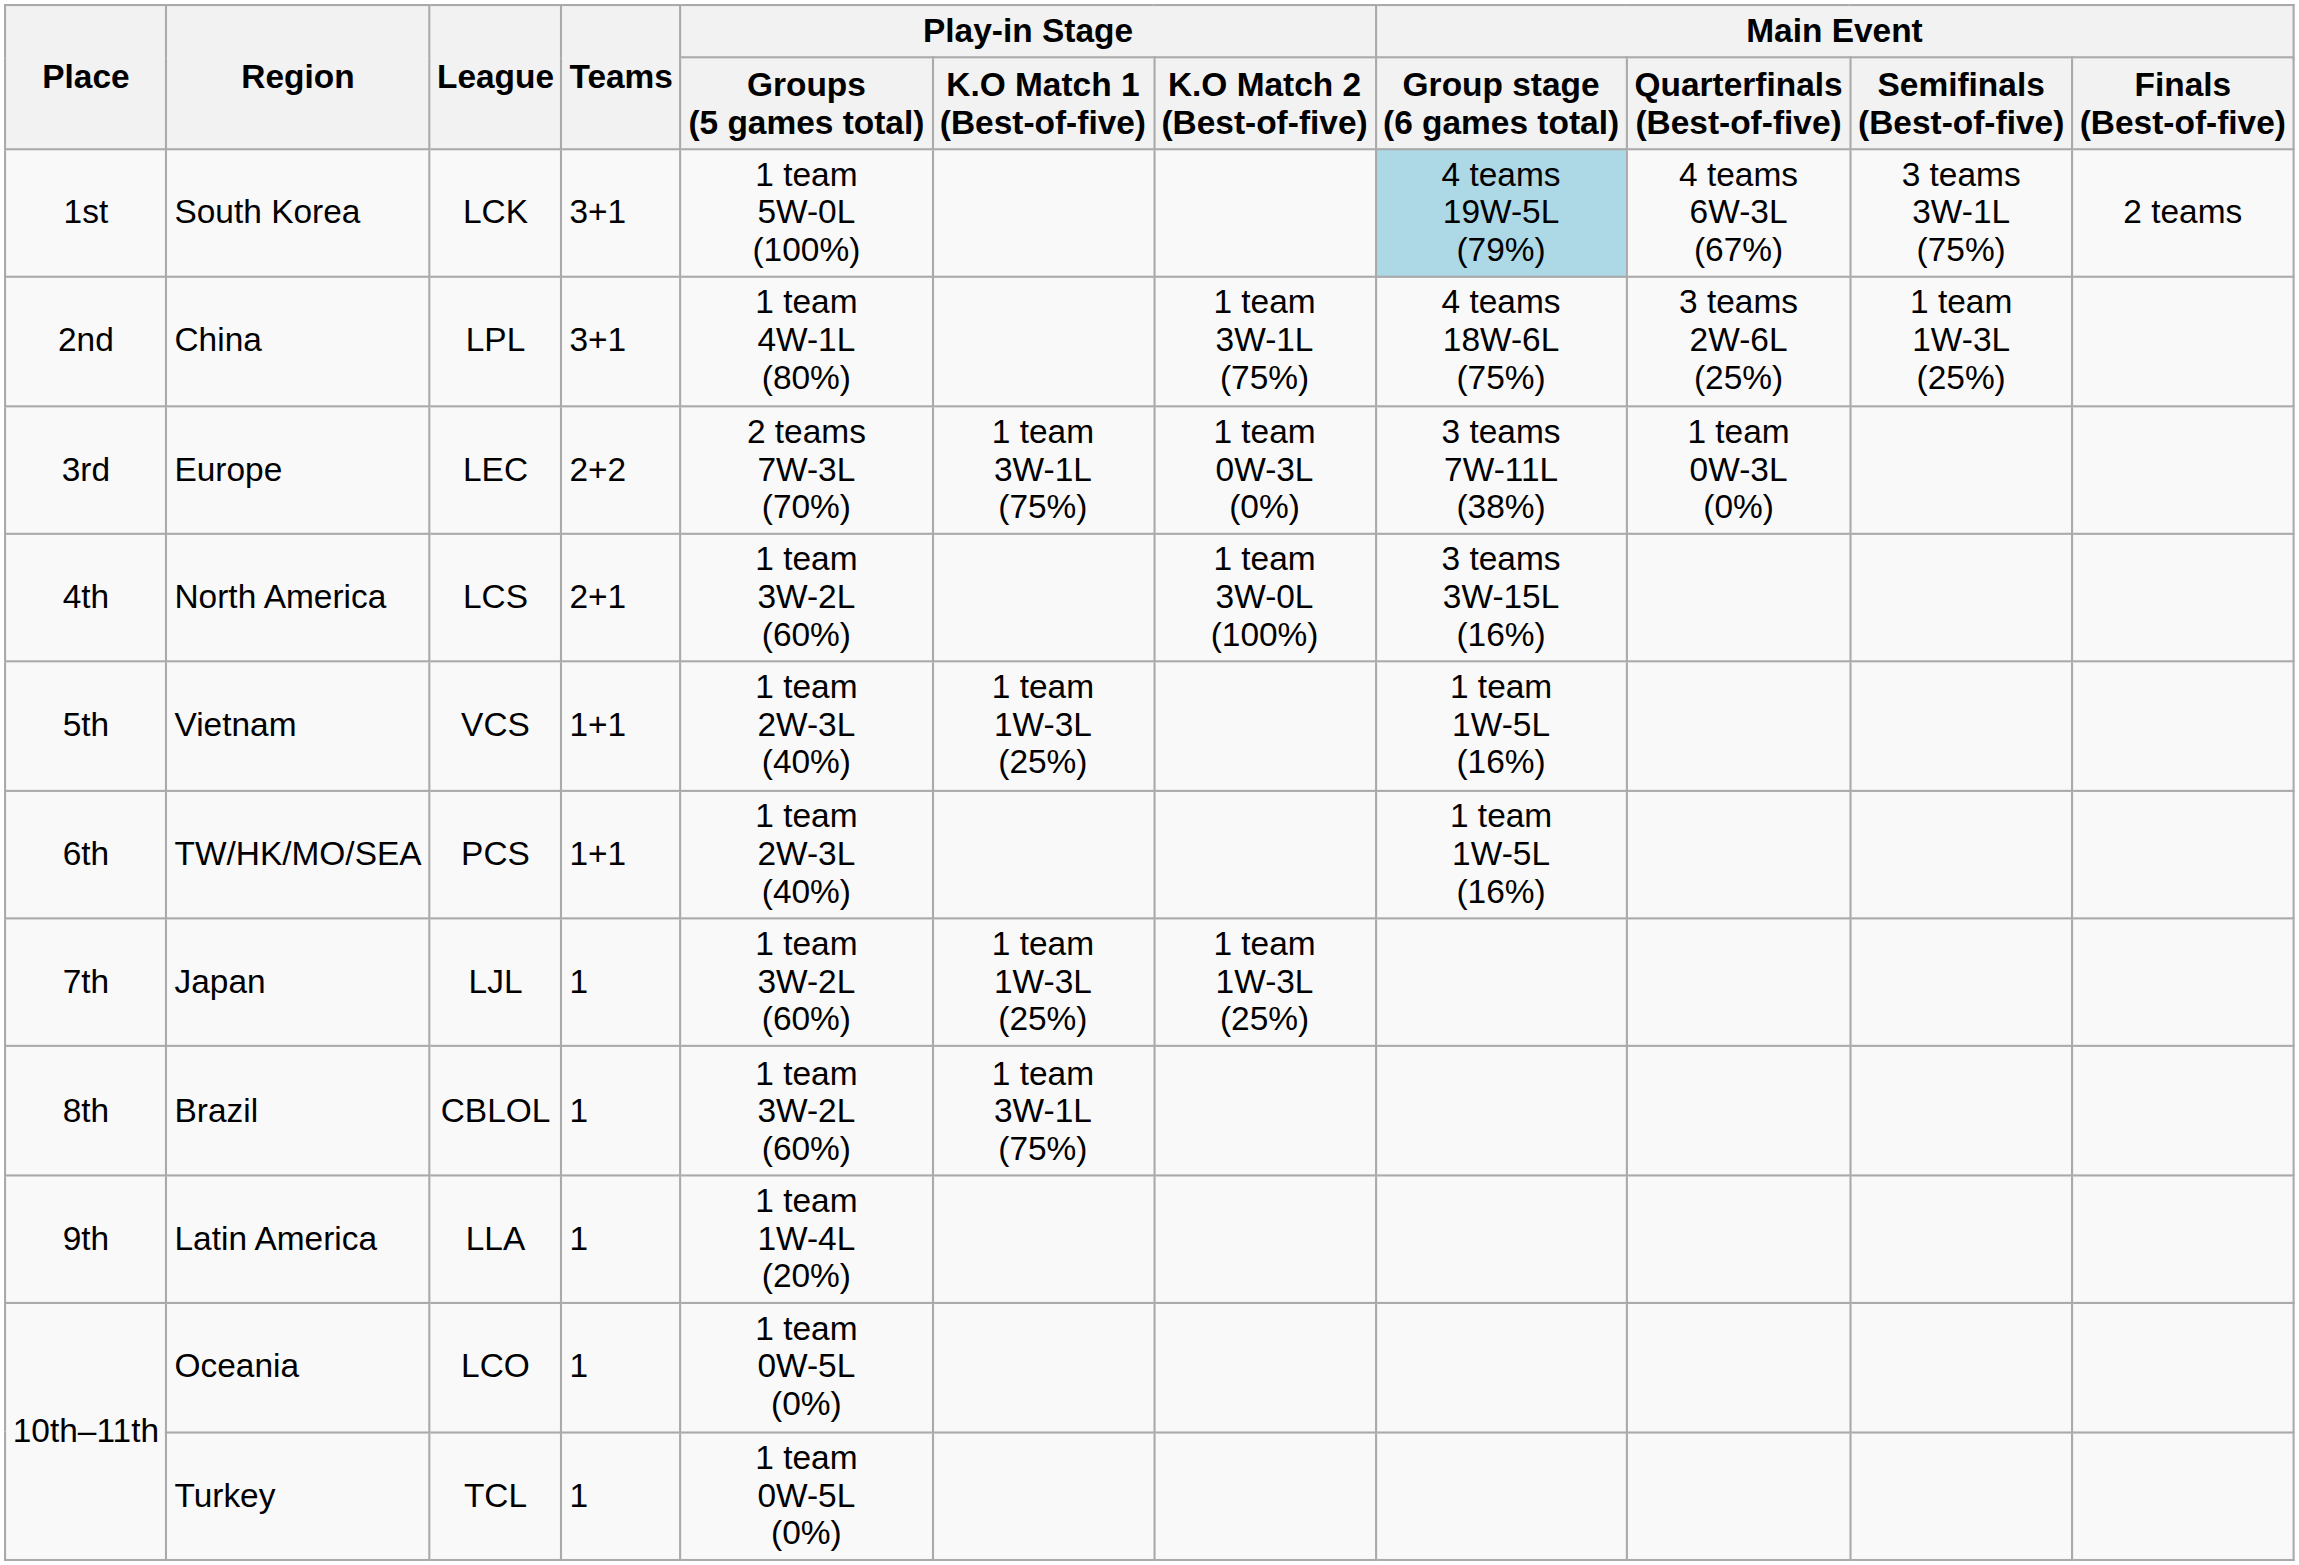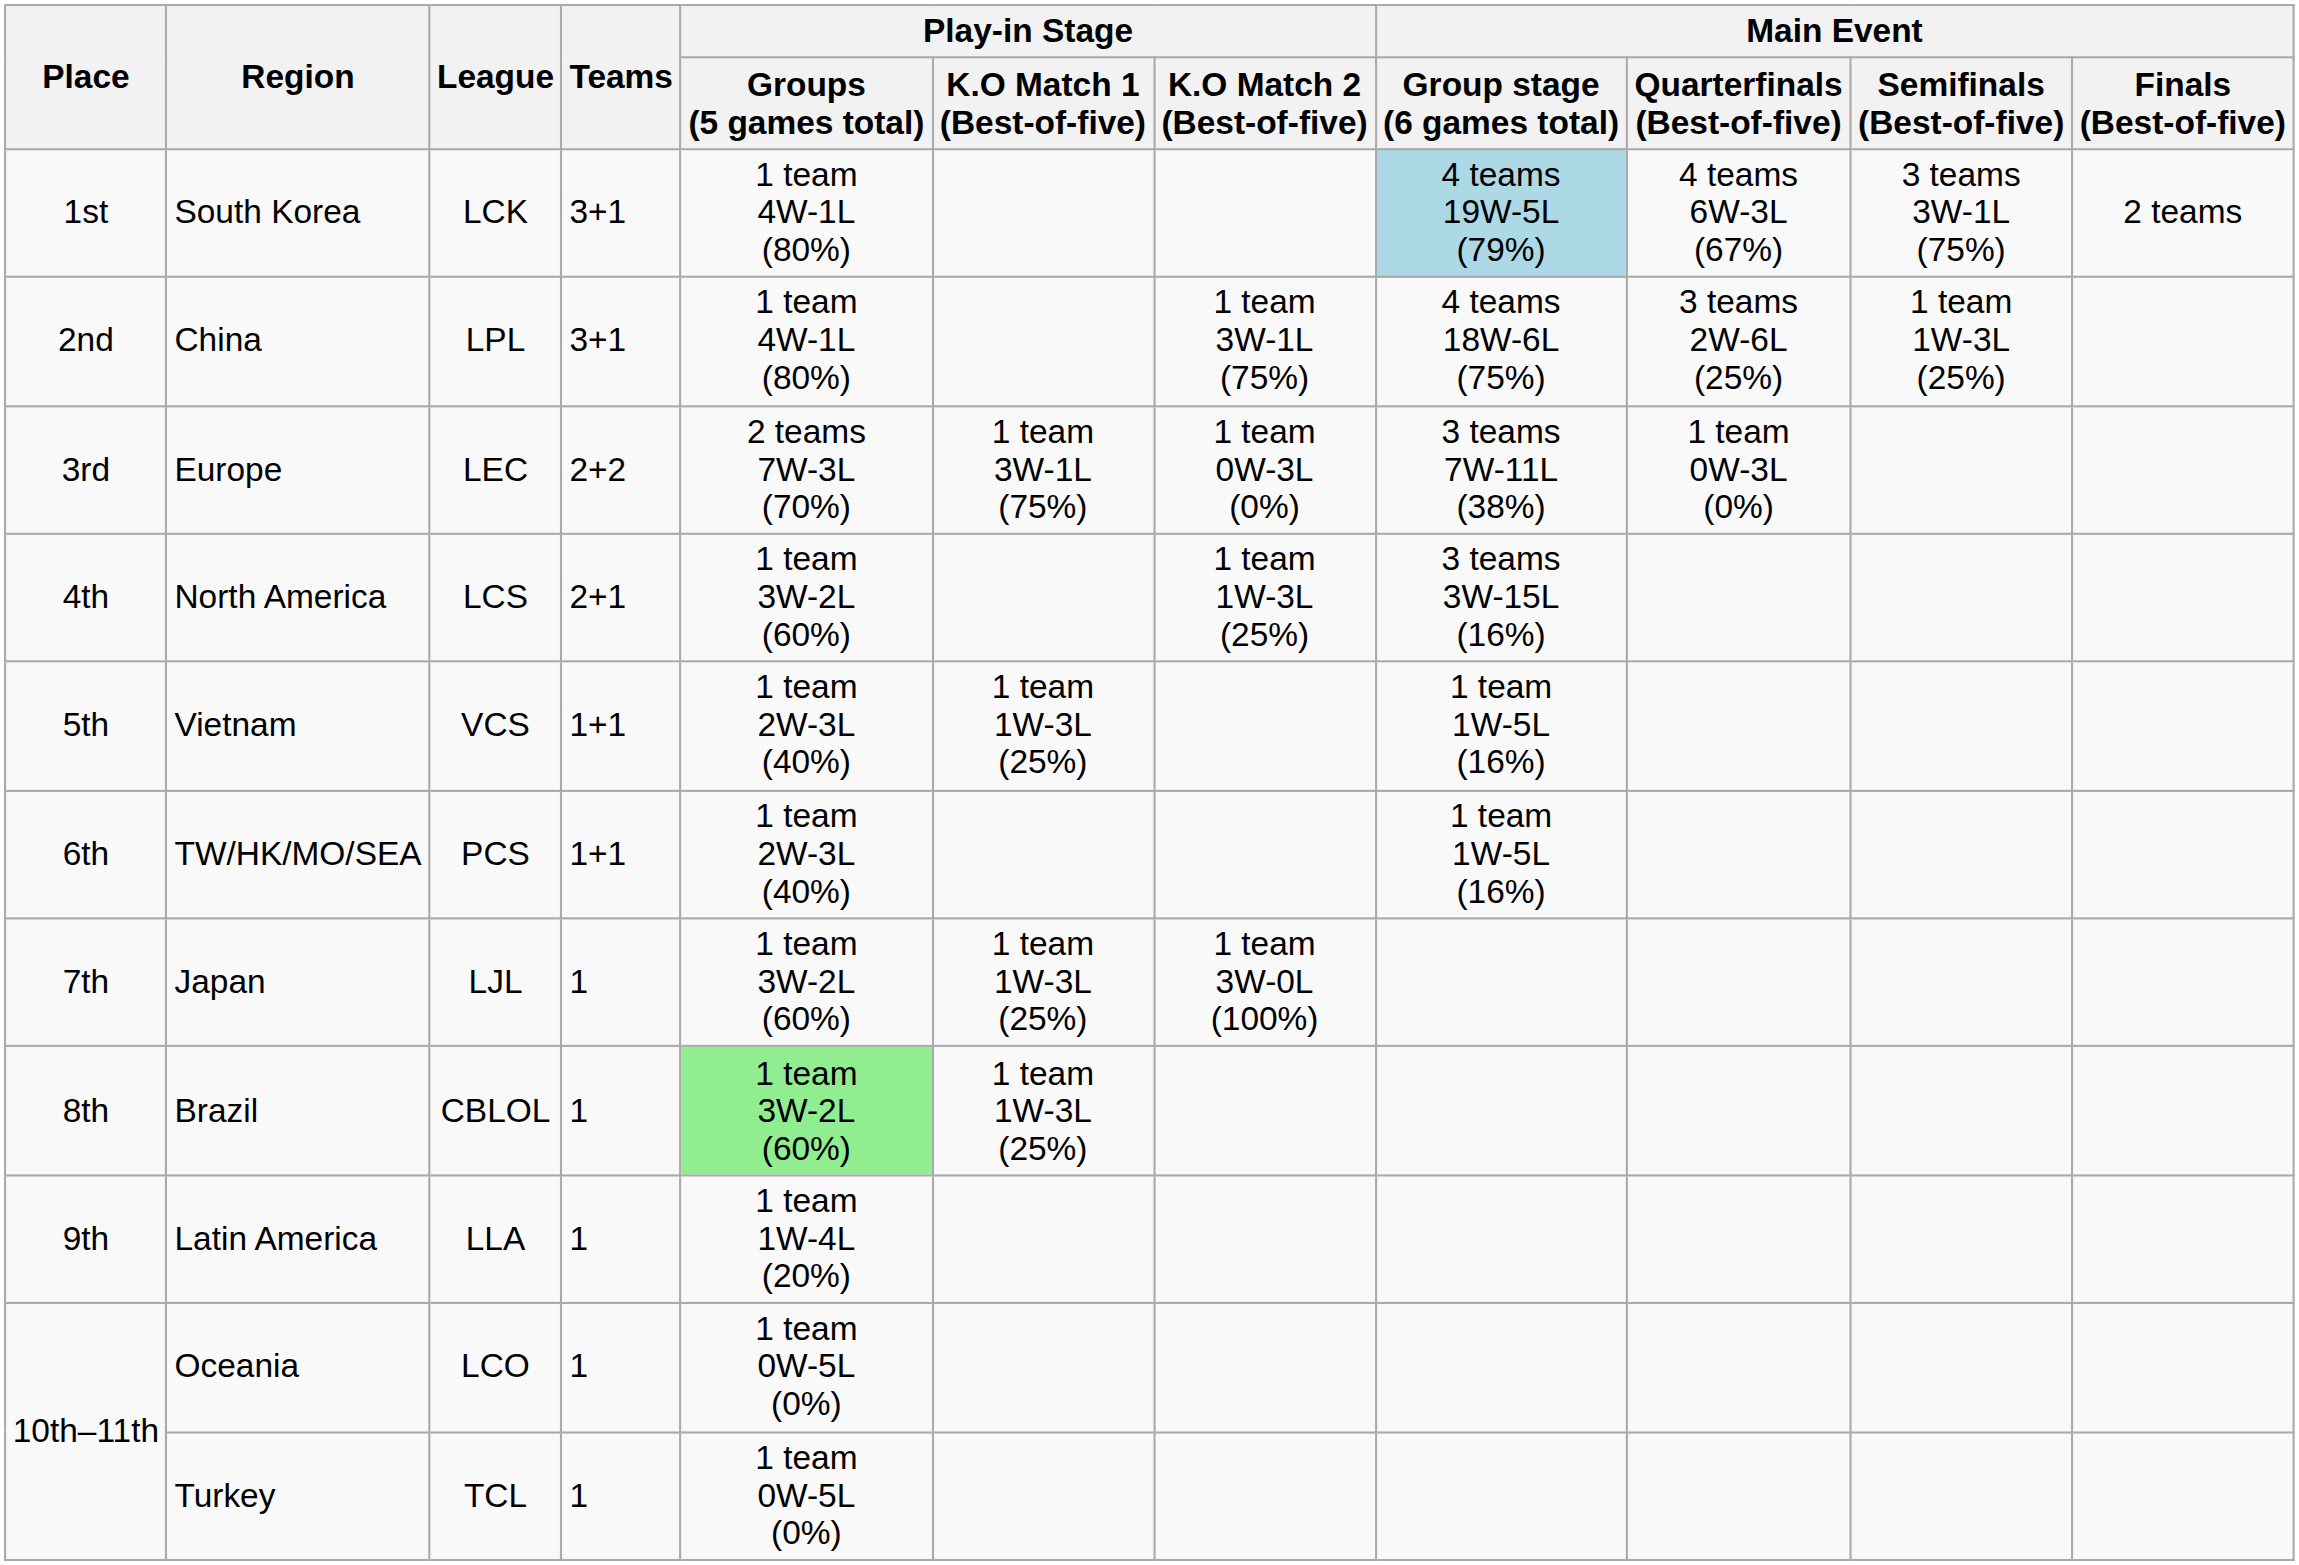South Korea | Play-in Stage / Groups (5 games total): 1 team 5W-0L (100%) -> 1 team 4W-1L (80%)
North America | Play-in Stage / K.O Match 2 (Best-of-five): 1 team 3W-0L (100%) -> 1 team 1W-3L (25%)
Japan | Play-in Stage / K.O Match 2 (Best-of-five): 1 team 1W-3L (25%) -> 1 team 3W-0L (100%)
Brazil | Play-in Stage / Groups (5 games total): no background -> lightgreen background
Brazil | Play-in Stage / K.O Match 1 (Best-of-five): 1 team 3W-1L (75%) -> 1 team 1W-3L (25%)
